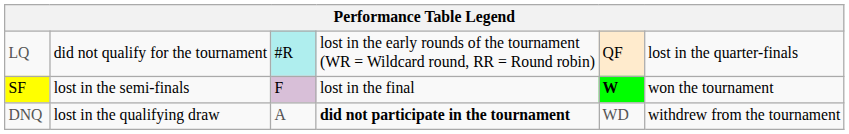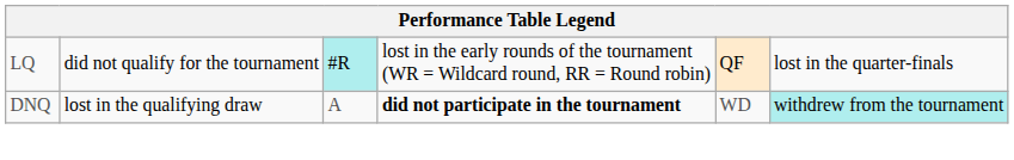- row: SF | lost in the semi-finals | F | lost in the final | W | won the tournament
DNQ | column 6: no background -> paleturquoise background
